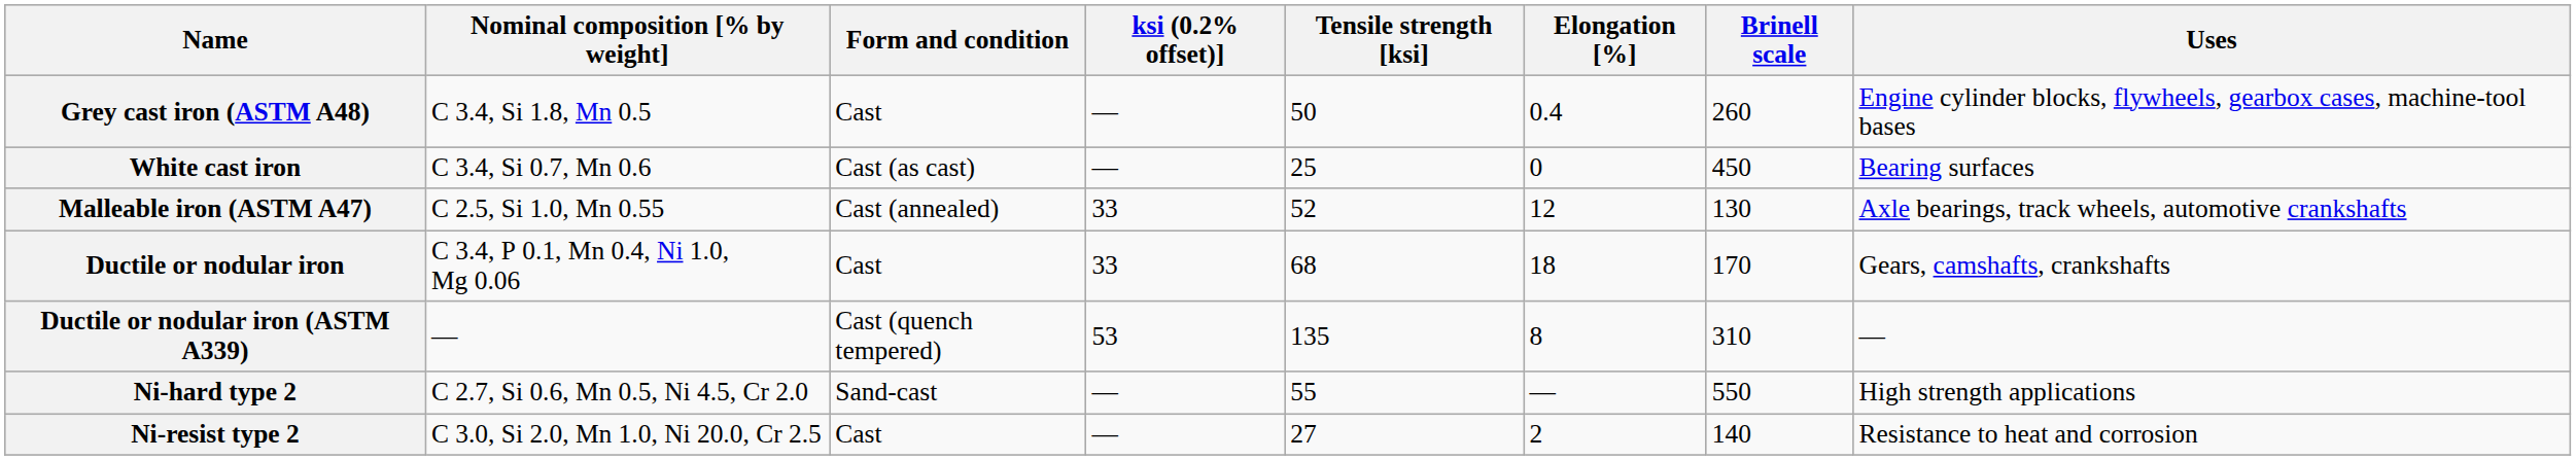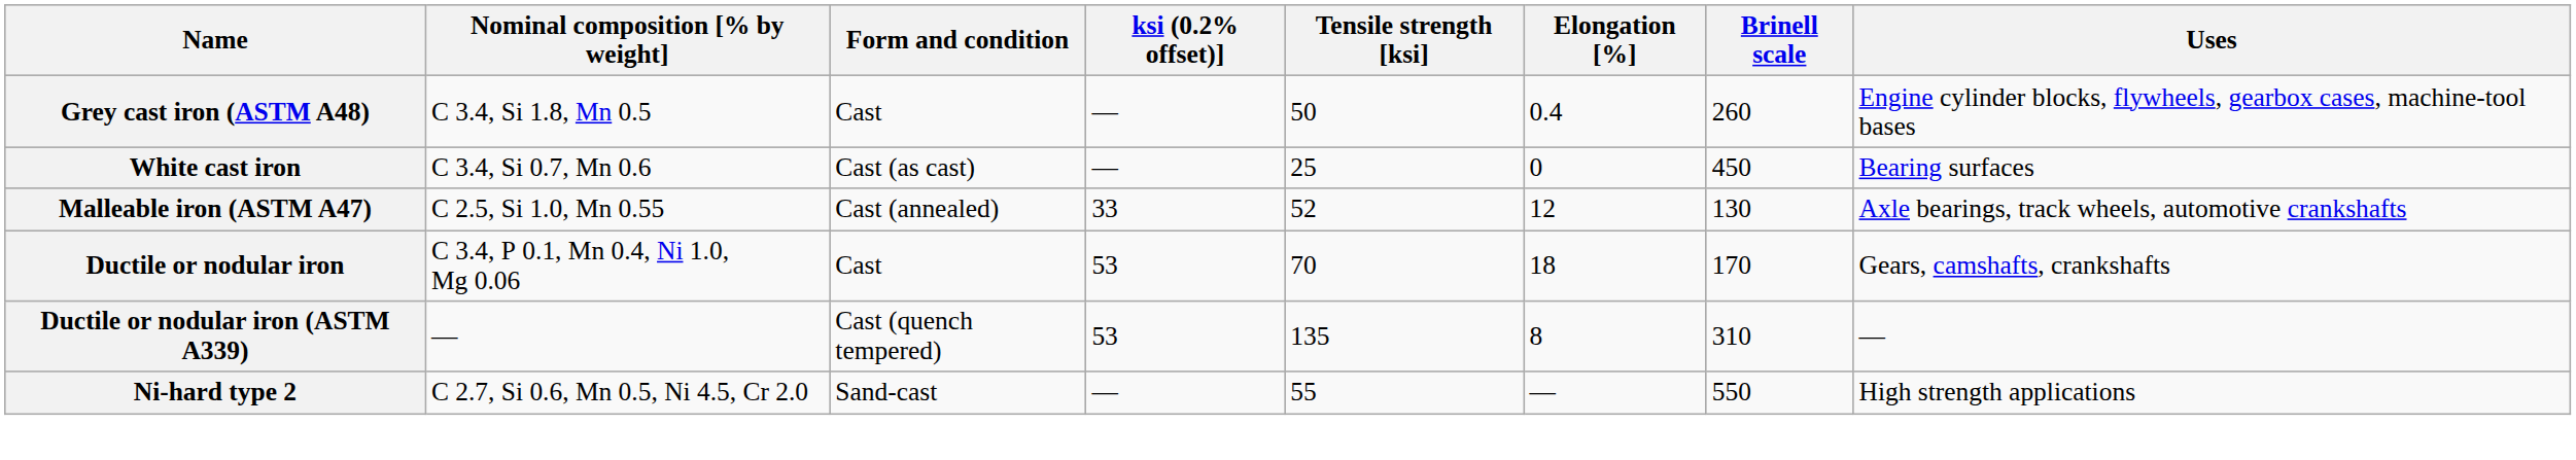Ductile or nodular iron | ksi (0.2% offset)]: 33 -> 53
Ductile or nodular iron | Tensile strength [ksi]: 68 -> 70
- row: Ni-resist type 2 | C 3.0, Si 2.0, Mn 1.0, Ni 20.0, Cr 2.5 | Cast | — | 27 | 2 | 140 | Resistance to heat and corrosion
